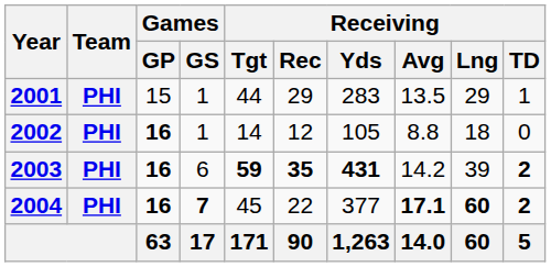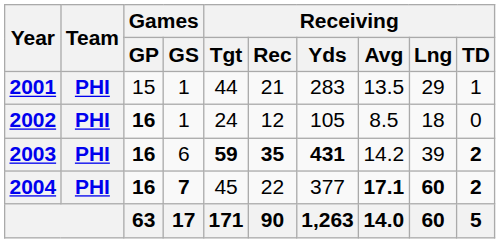2001 | Receiving / Rec: 29 -> 21
2002 | Receiving / Tgt: 14 -> 24
2002 | Receiving / Avg: 8.8 -> 8.5
